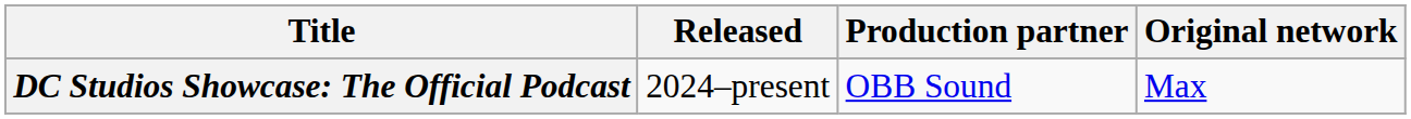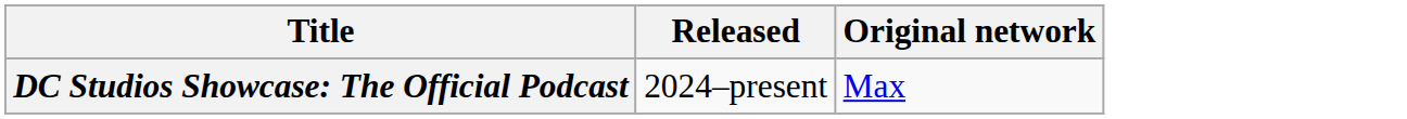- column: Production partner | OBB Sound
